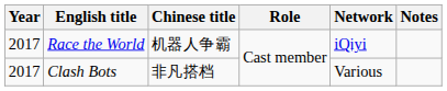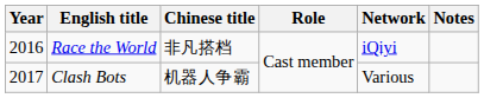Race the World | Year: 2017 -> 2016
Race the World | Chinese title: 机器人争霸 -> 非凡搭档
Clash Bots | Chinese title: 非凡搭档 -> 机器人争霸
